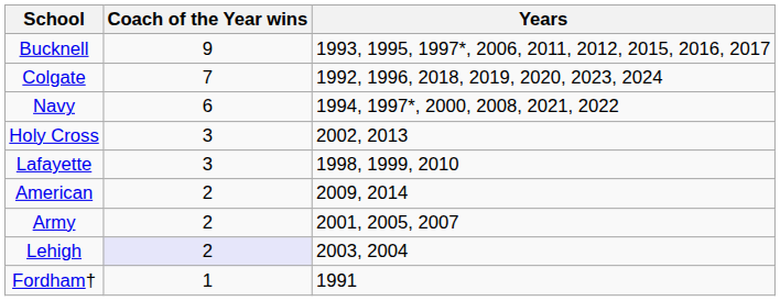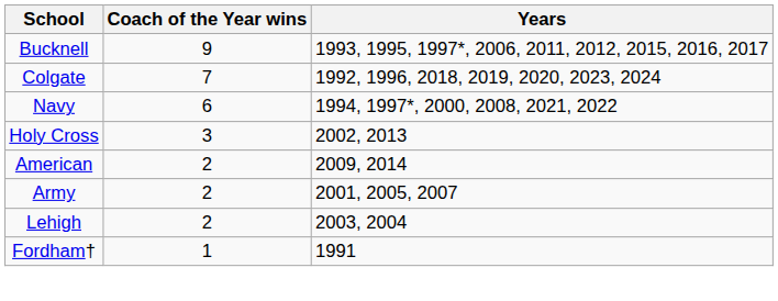- row: Lafayette | 3 | 1998, 1999, 2010
Lehigh | Coach of the Year wins: lavender background -> no background
